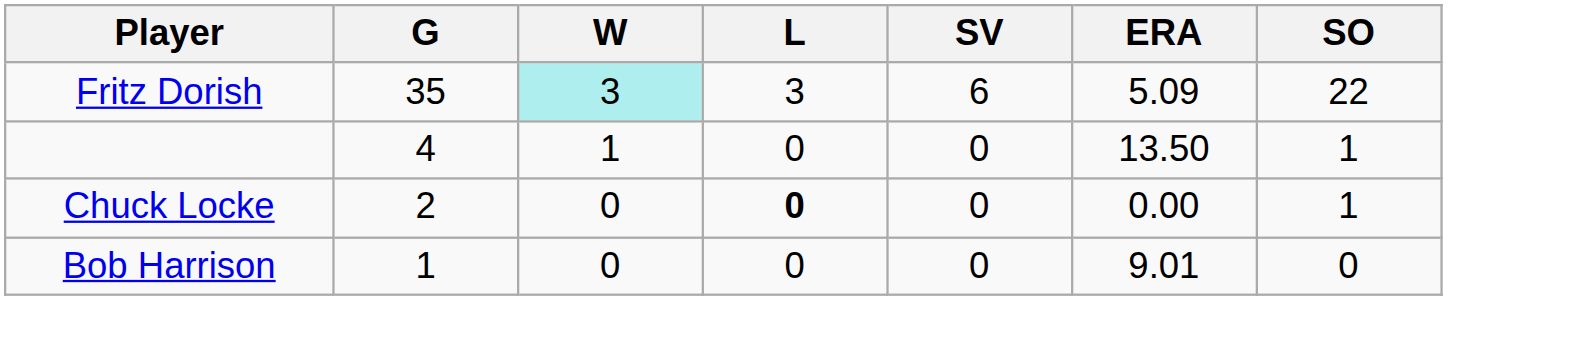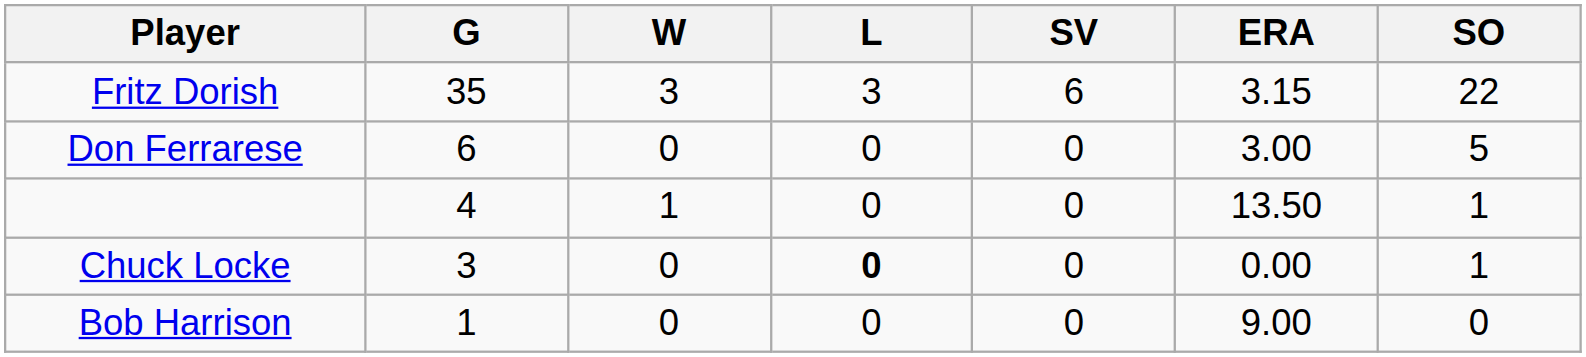Fritz Dorish | W: paleturquoise background -> no background
Fritz Dorish | ERA: 5.09 -> 3.15
+ row: Don Ferrarese | 6 | 0 | 0 | 0 | 3.00 | 5
Chuck Locke | G: 2 -> 3
Bob Harrison | ERA: 9.01 -> 9.00
